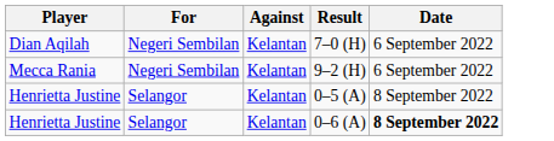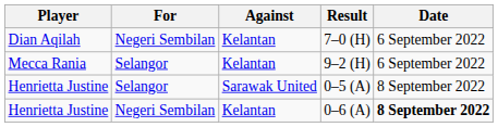9–2 (H) | For: Negeri Sembilan -> Selangor
0–5 (A) | Against: Kelantan -> Sarawak United
0–6 (A) | For: Selangor -> Negeri Sembilan
